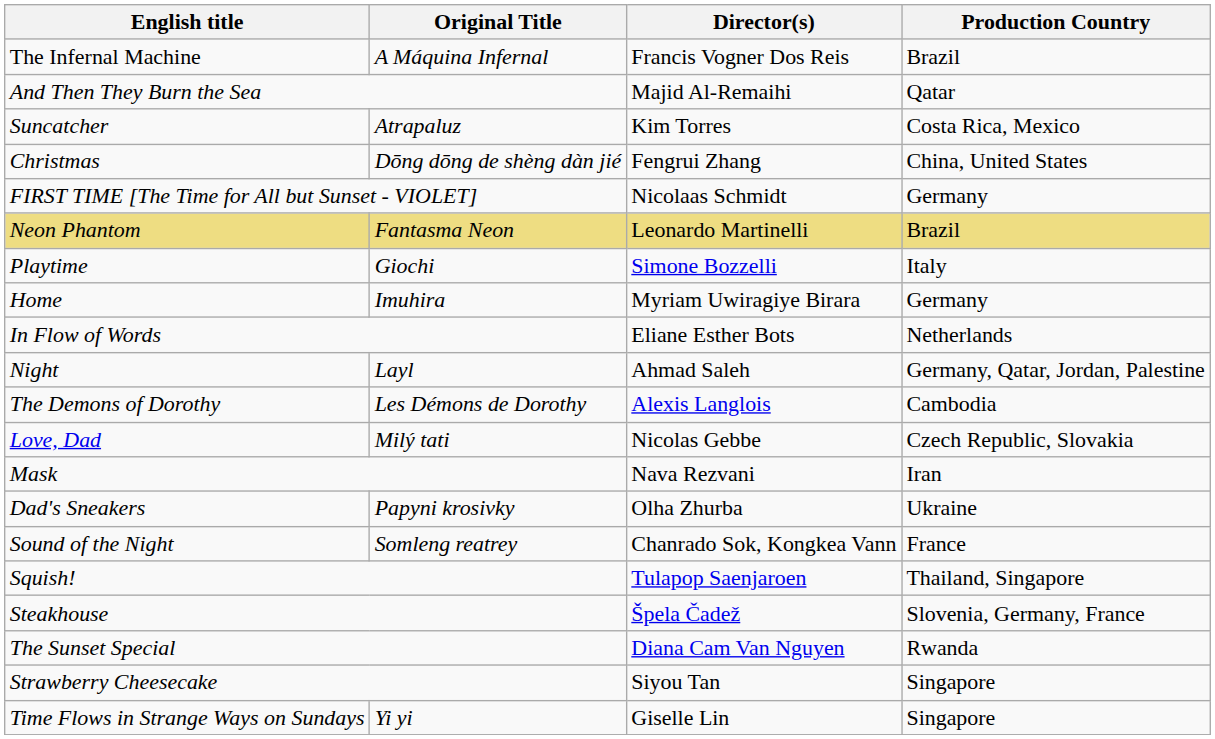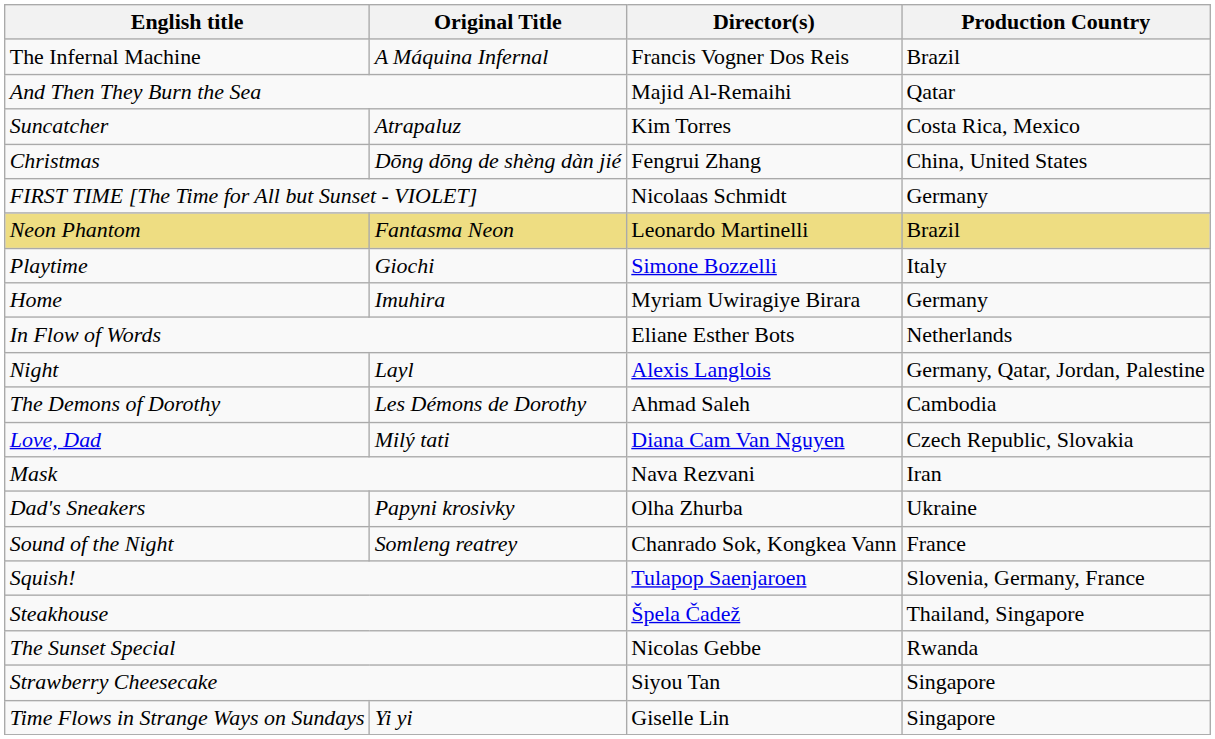Night | Director(s): Ahmad Saleh -> Alexis Langlois
The Demons of Dorothy | Director(s): Alexis Langlois -> Ahmad Saleh
Love, Dad | Director(s): Nicolas Gebbe -> Diana Cam Van Nguyen
Squish! | Production Country: Thailand, Singapore -> Slovenia, Germany, France
Steakhouse | Production Country: Slovenia, Germany, France -> Thailand, Singapore
The Sunset Special | Director(s): Diana Cam Van Nguyen -> Nicolas Gebbe
